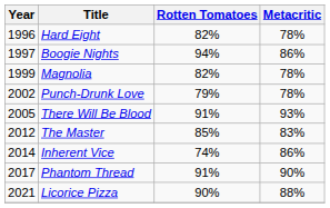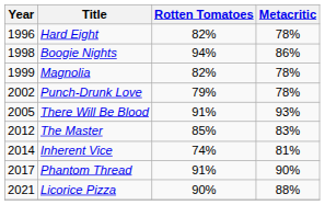Boogie Nights | Year: 1997 -> 1998
Inherent Vice | Metacritic: 86% -> 81%
